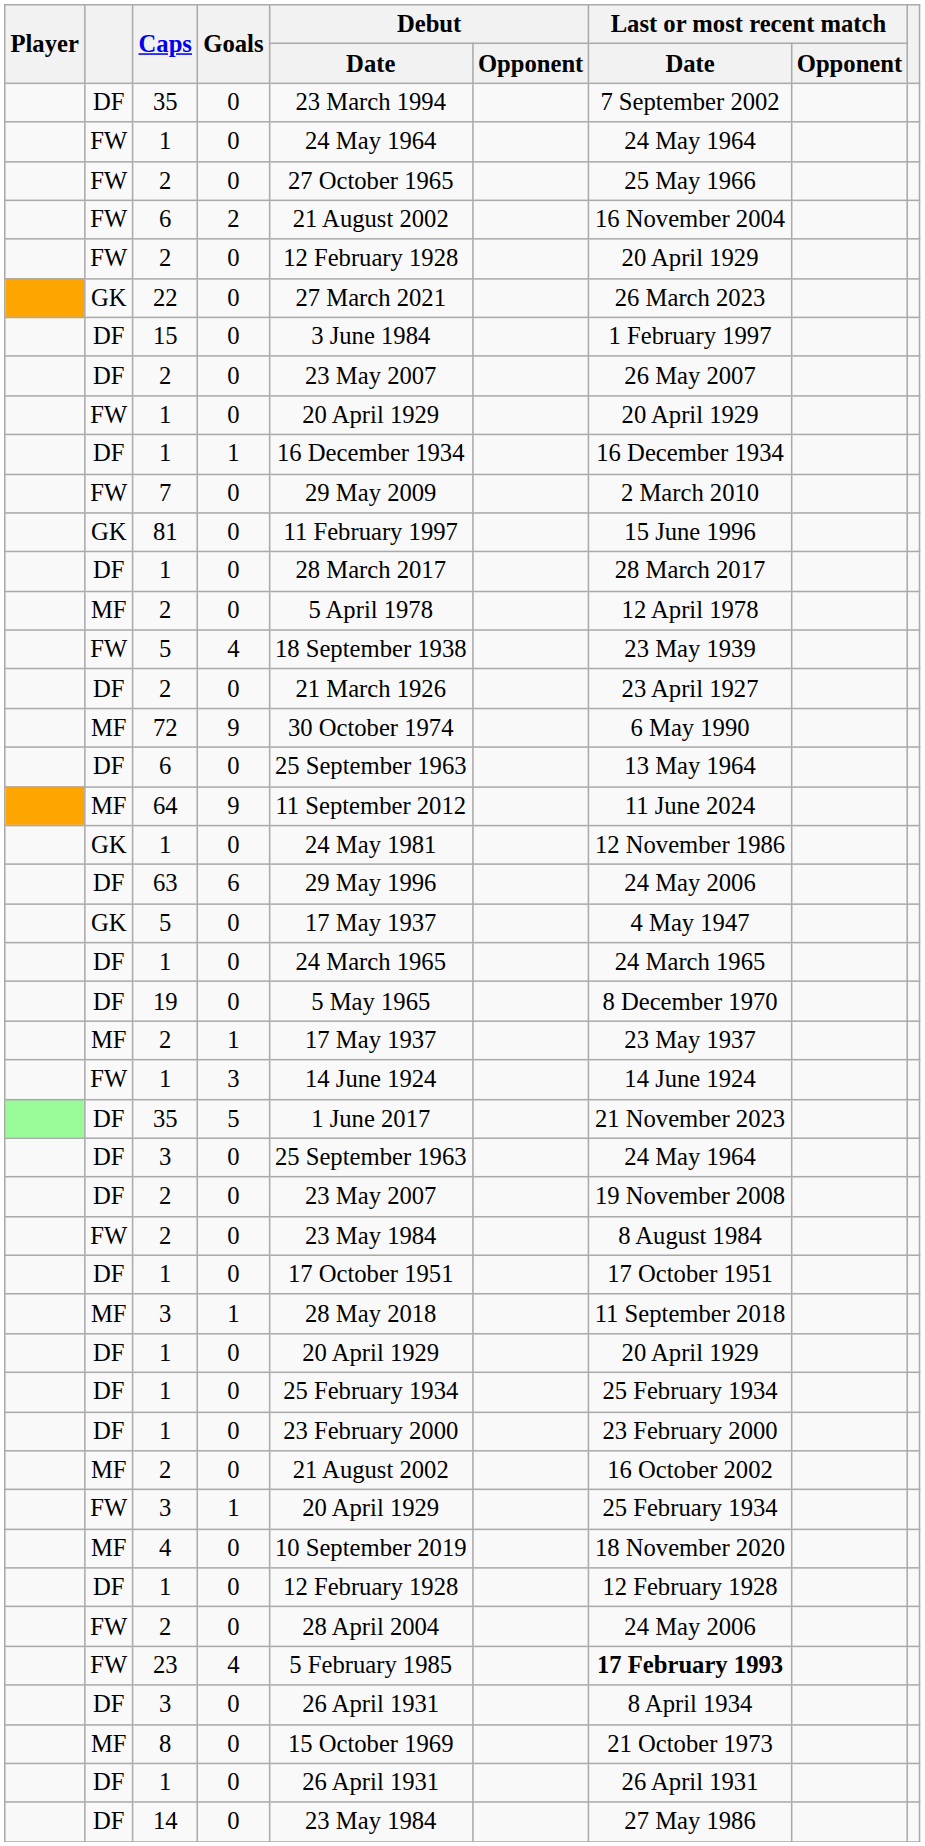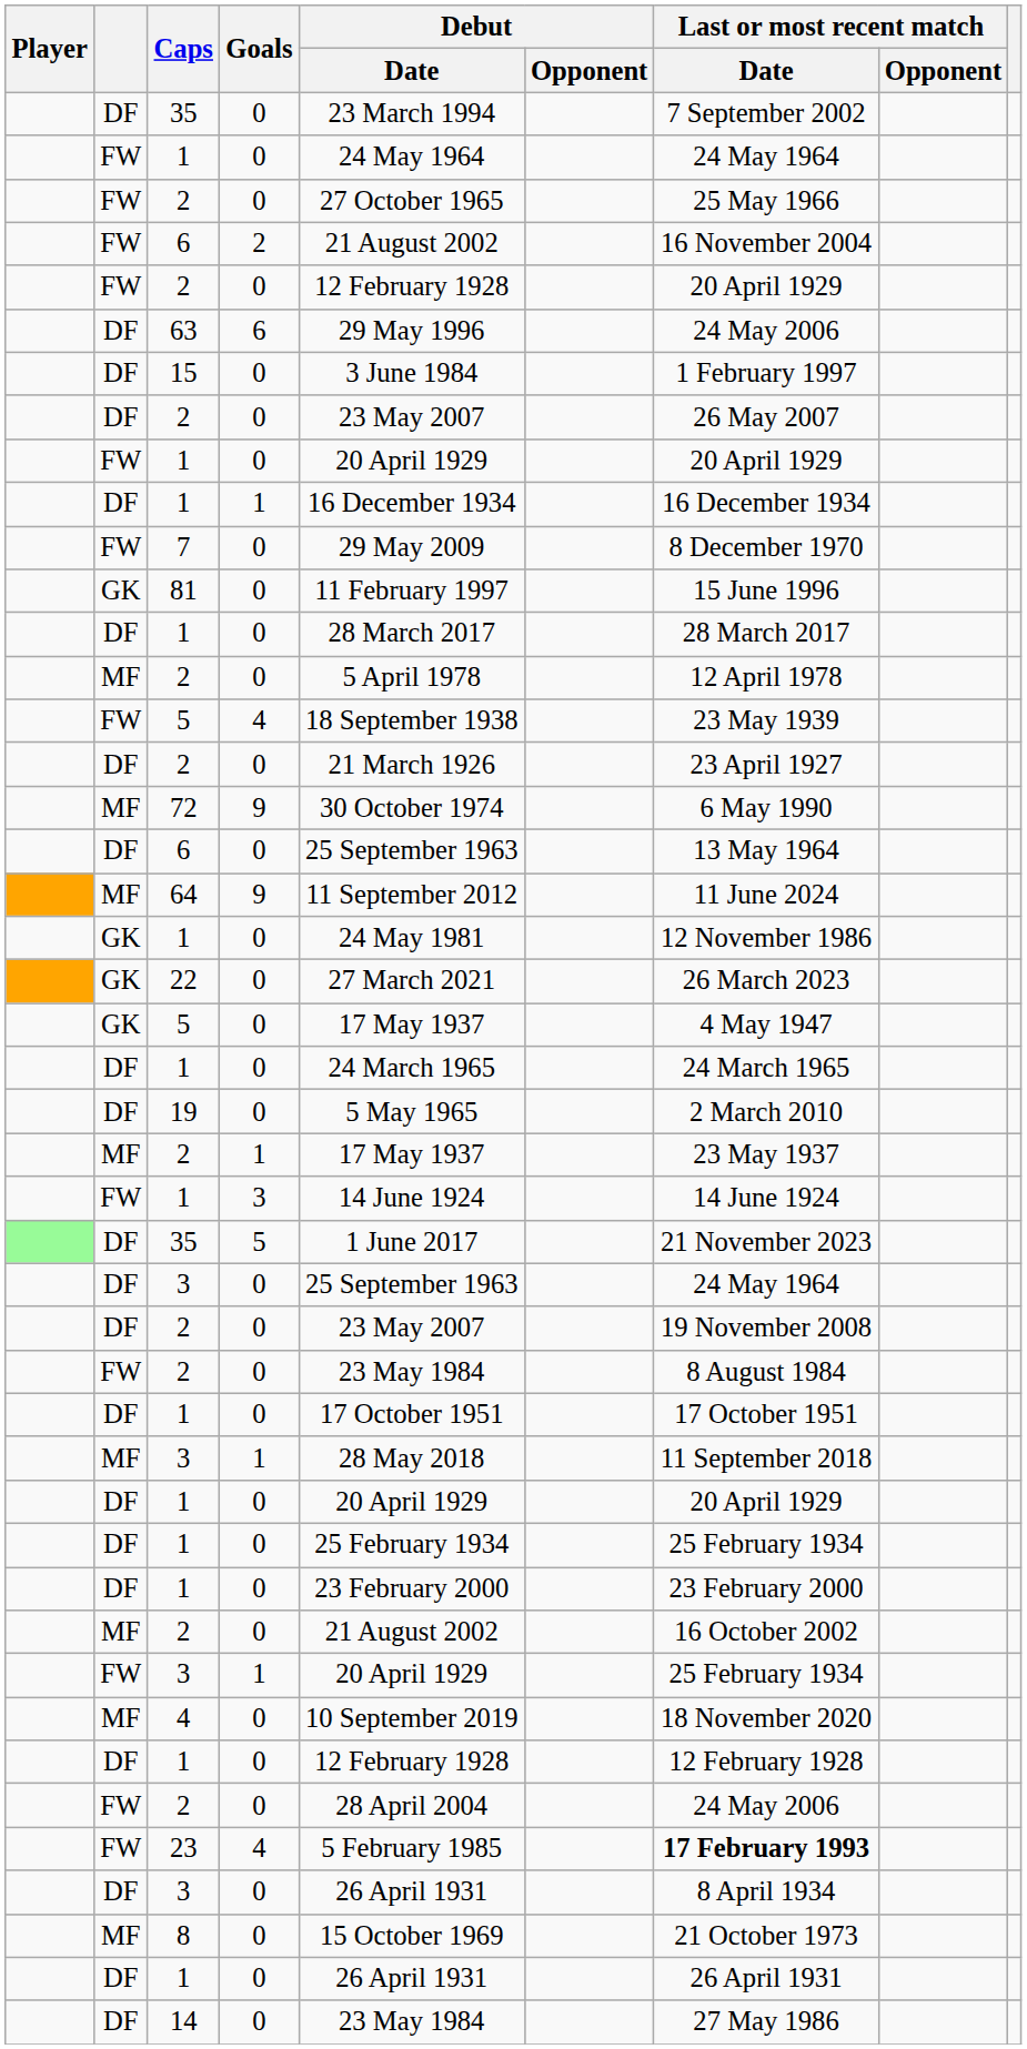rows swapped: 22 <-> 63
7 | Last or most recent match / Date: 2 March 2010 -> 8 December 1970
19 | Last or most recent match / Date: 8 December 1970 -> 2 March 2010
